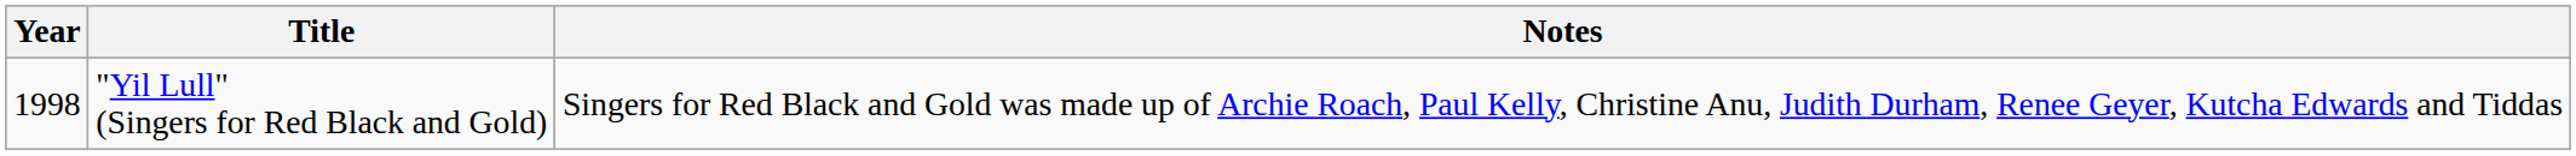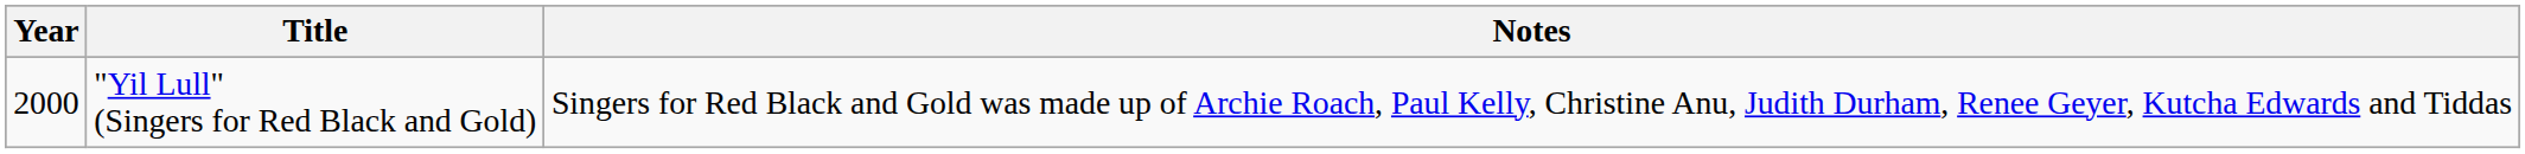"Yil Lull" (Singers for Red Black and Gold) | Year: 1998 -> 2000
